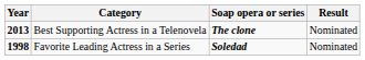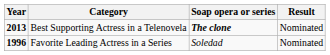Favorite Leading Actress in a Series | Year: 1998 -> 1996
Favorite Leading Actress in a Series | Soap opera or series: bold -> normal
